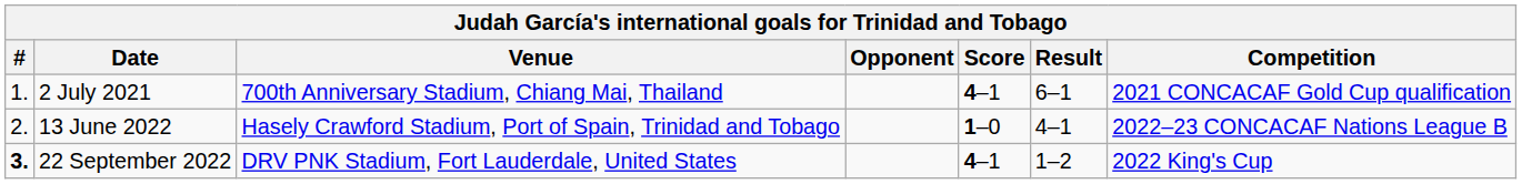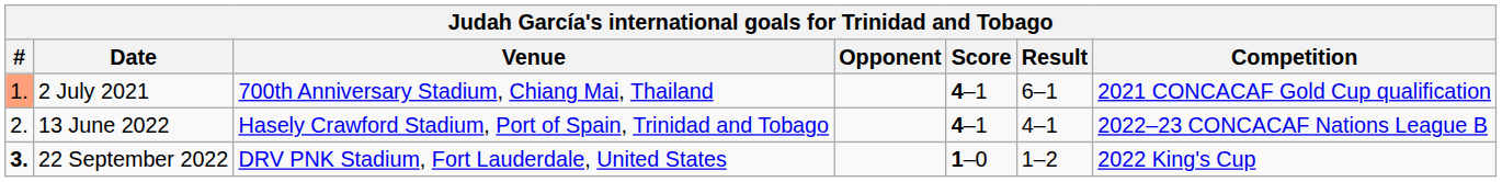2 July 2021 | #: no background -> lightsalmon background
13 June 2022 | Score: 1–0 -> 4–1
22 September 2022 | Score: 4–1 -> 1–0
